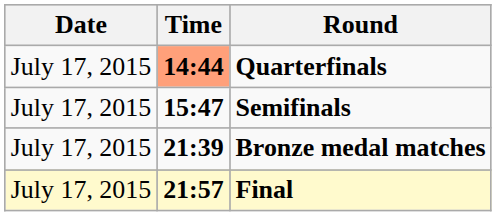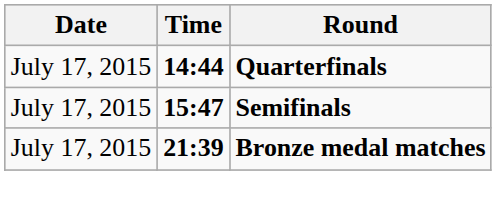Quarterfinals | Time: lightsalmon background -> no background
- row: July 17, 2015 | 21:57 | Final
